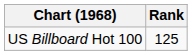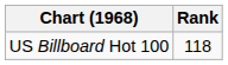US Billboard Hot 100 | Rank: 125 -> 118
